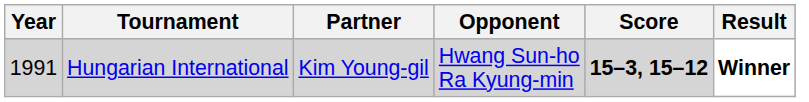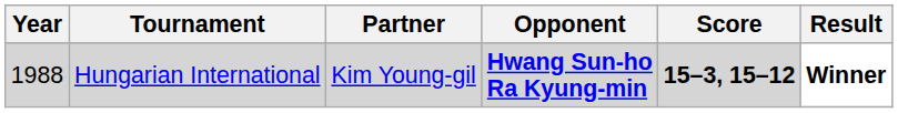Hungarian International | Year: 1991 -> 1988
Hungarian International | Opponent: normal -> bold
